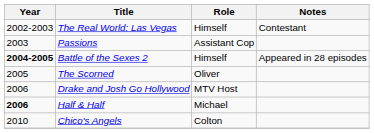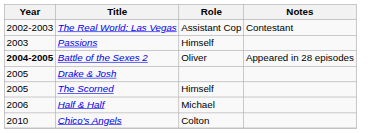The Real World: Las Vegas | Role: Himself -> Assistant Cop
Passions | Role: Assistant Cop -> Himself
Battle of the Sexes 2 | Role: Himself -> Oliver
+ row: 2005 | Drake & Josh
The Scorned | Role: Oliver -> Himself
- row: 2006 | Drake and Josh Go Hollywood | MTV Host
Half & Half | Year: bold -> normal
